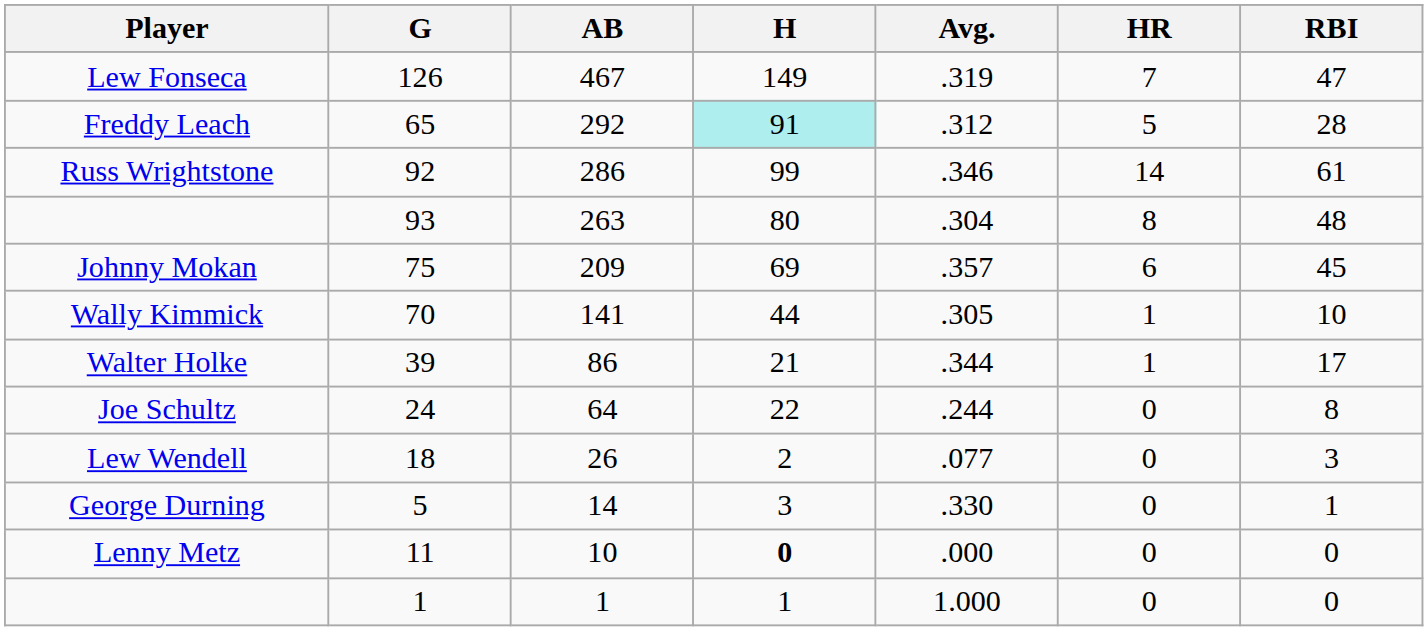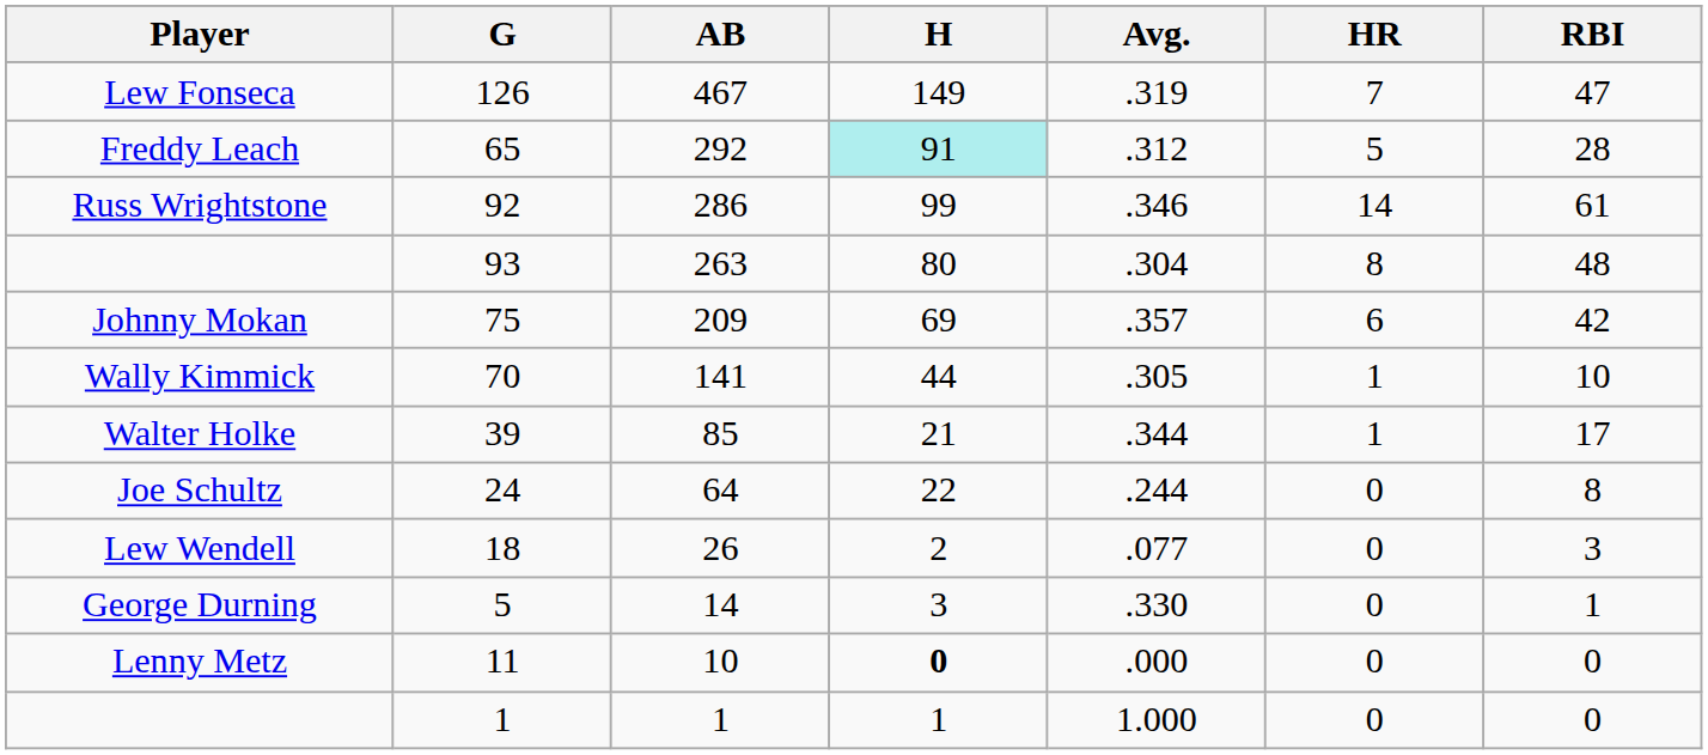Johnny Mokan | RBI: 45 -> 42
Walter Holke | AB: 86 -> 85
